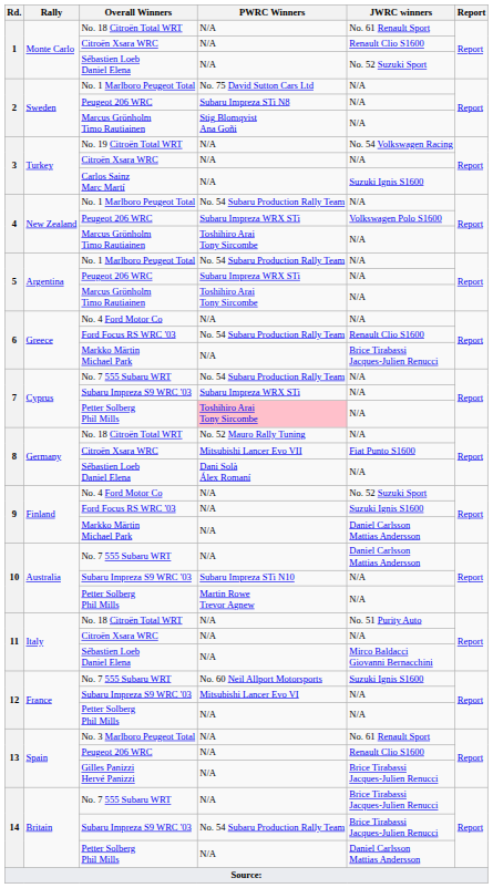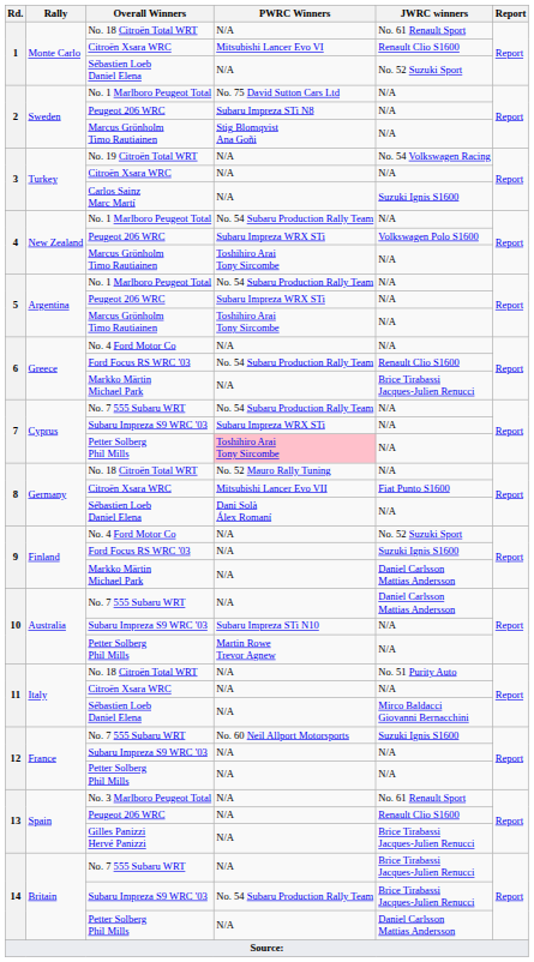1 / Citroën Xsara WRC | PWRC Winners: N/A -> Mitsubishi Lancer Evo VI
12 / Subaru Impreza S9 WRC '03 | PWRC Winners: Mitsubishi Lancer Evo VI -> N/A
